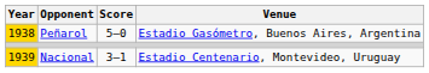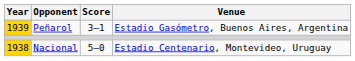Peñarol | Year: 1938 -> 1939
Peñarol | Score: 5–0 -> 3–1
Nacional | Year: 1939 -> 1938
Nacional | Score: 3–1 -> 5–0
